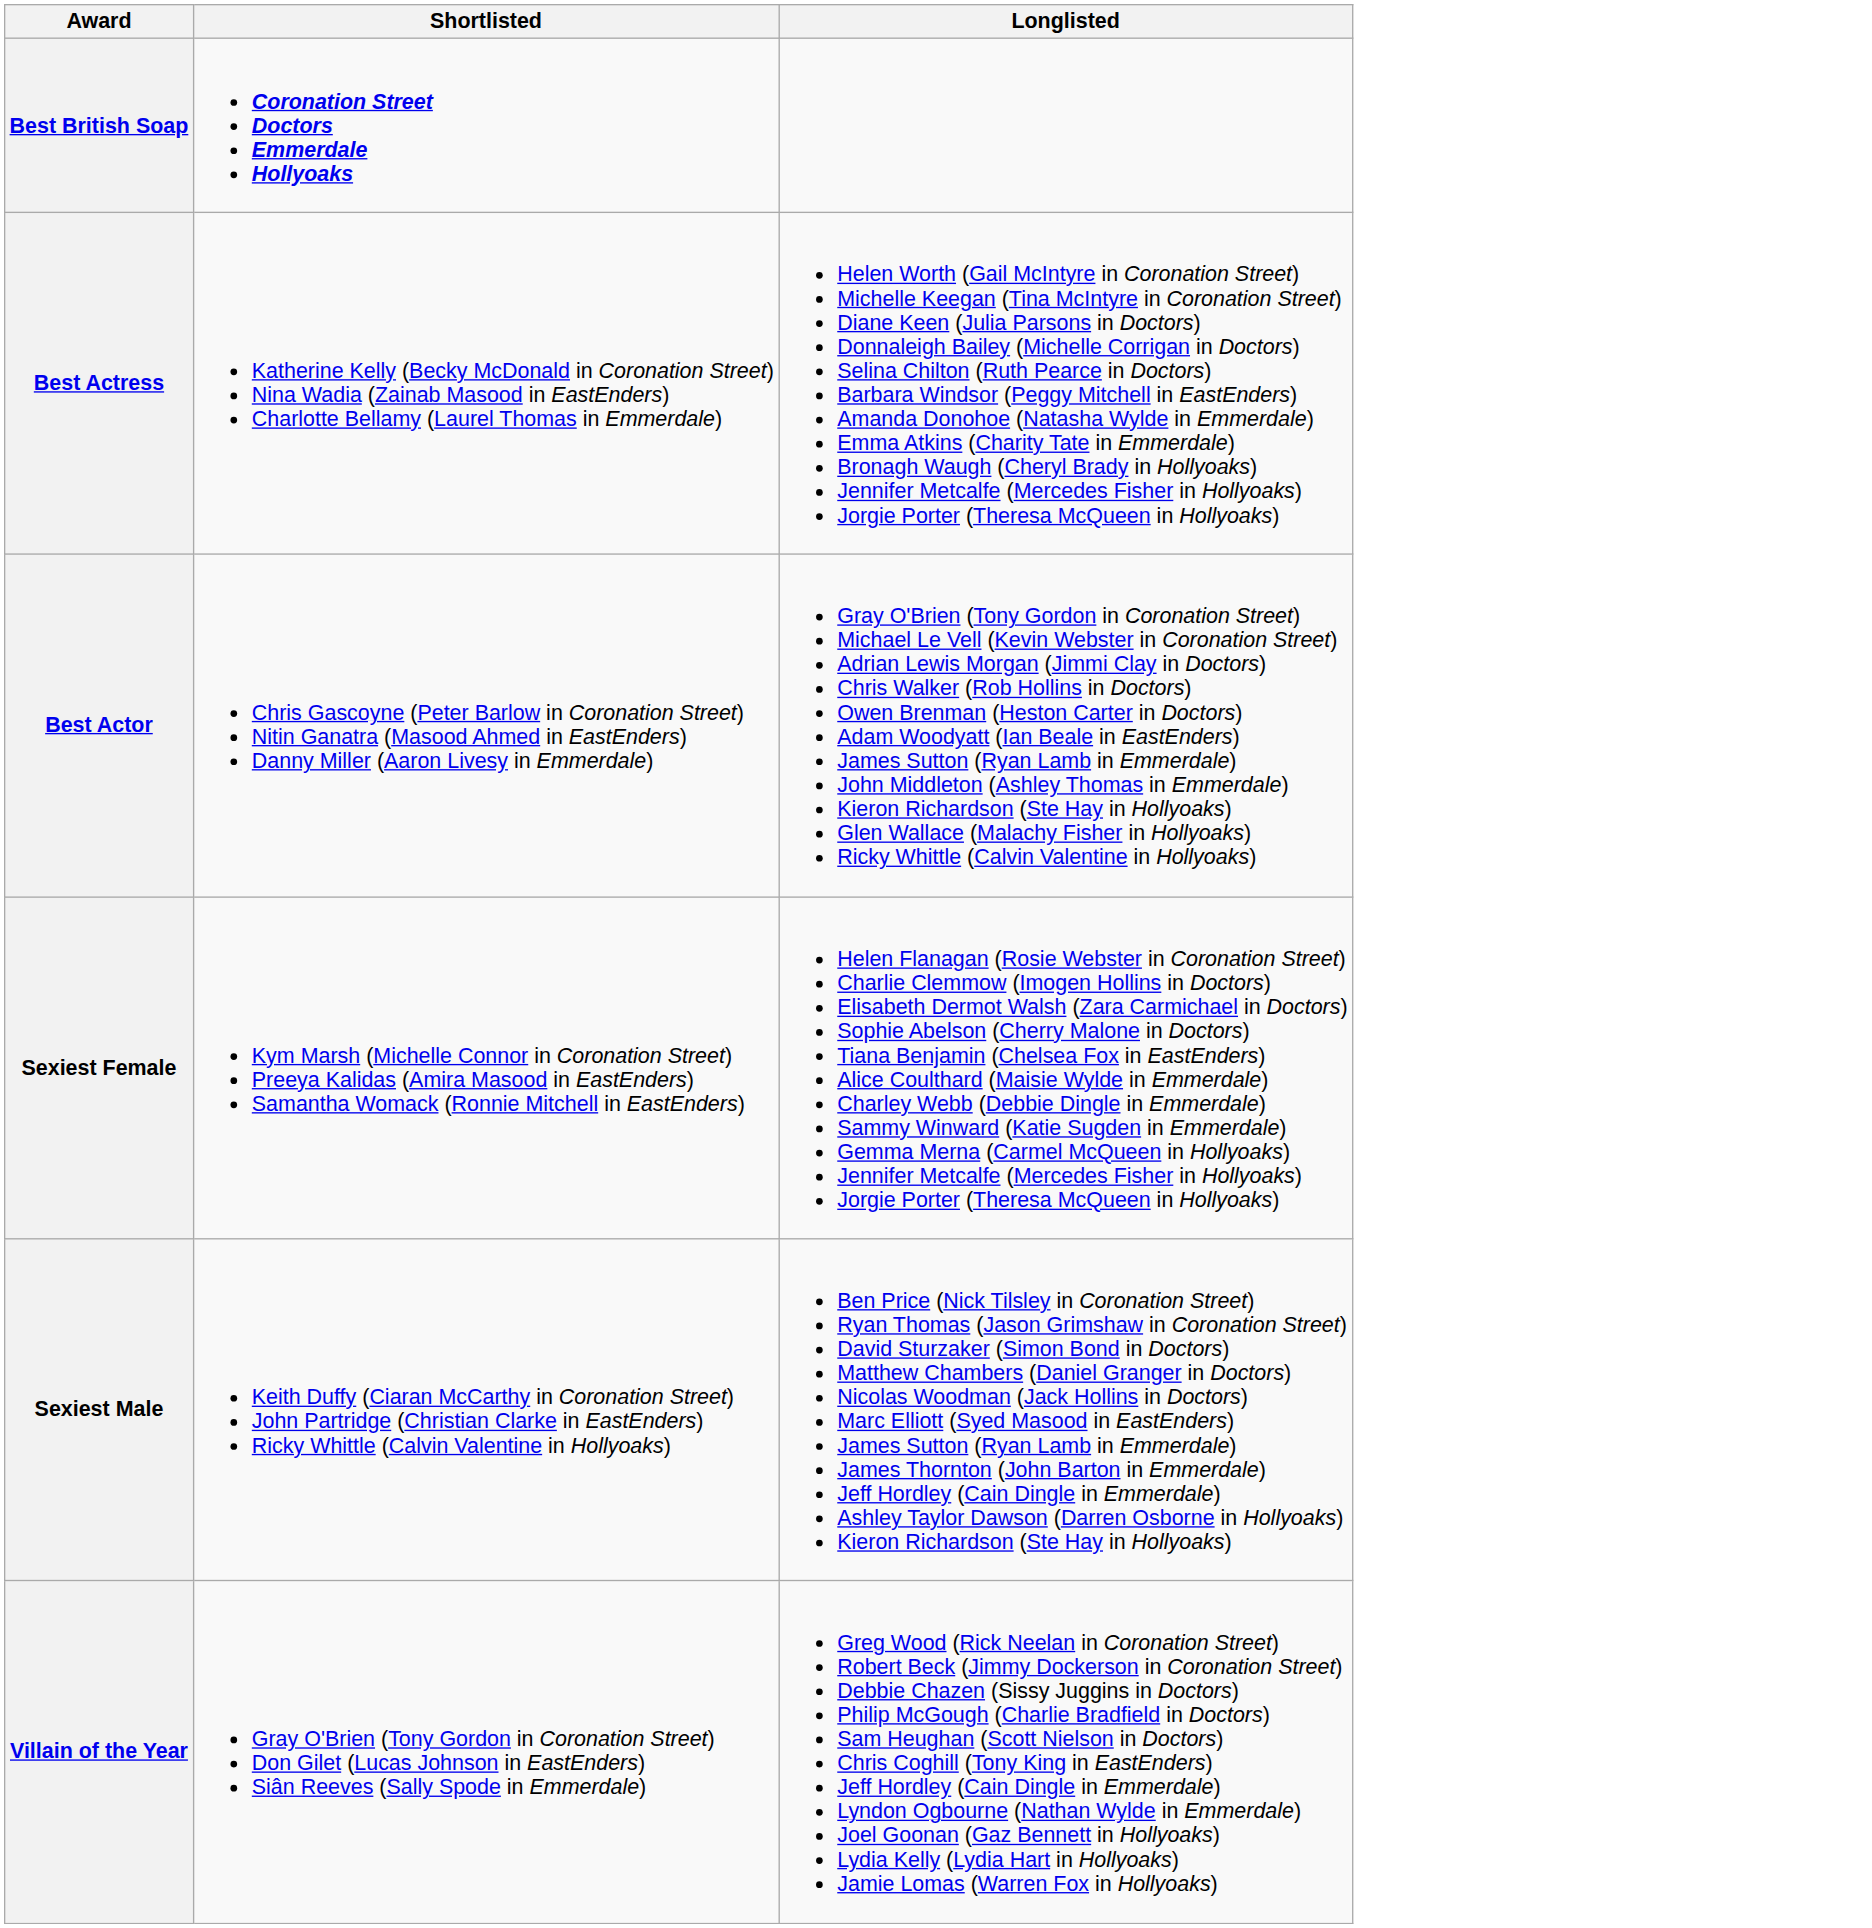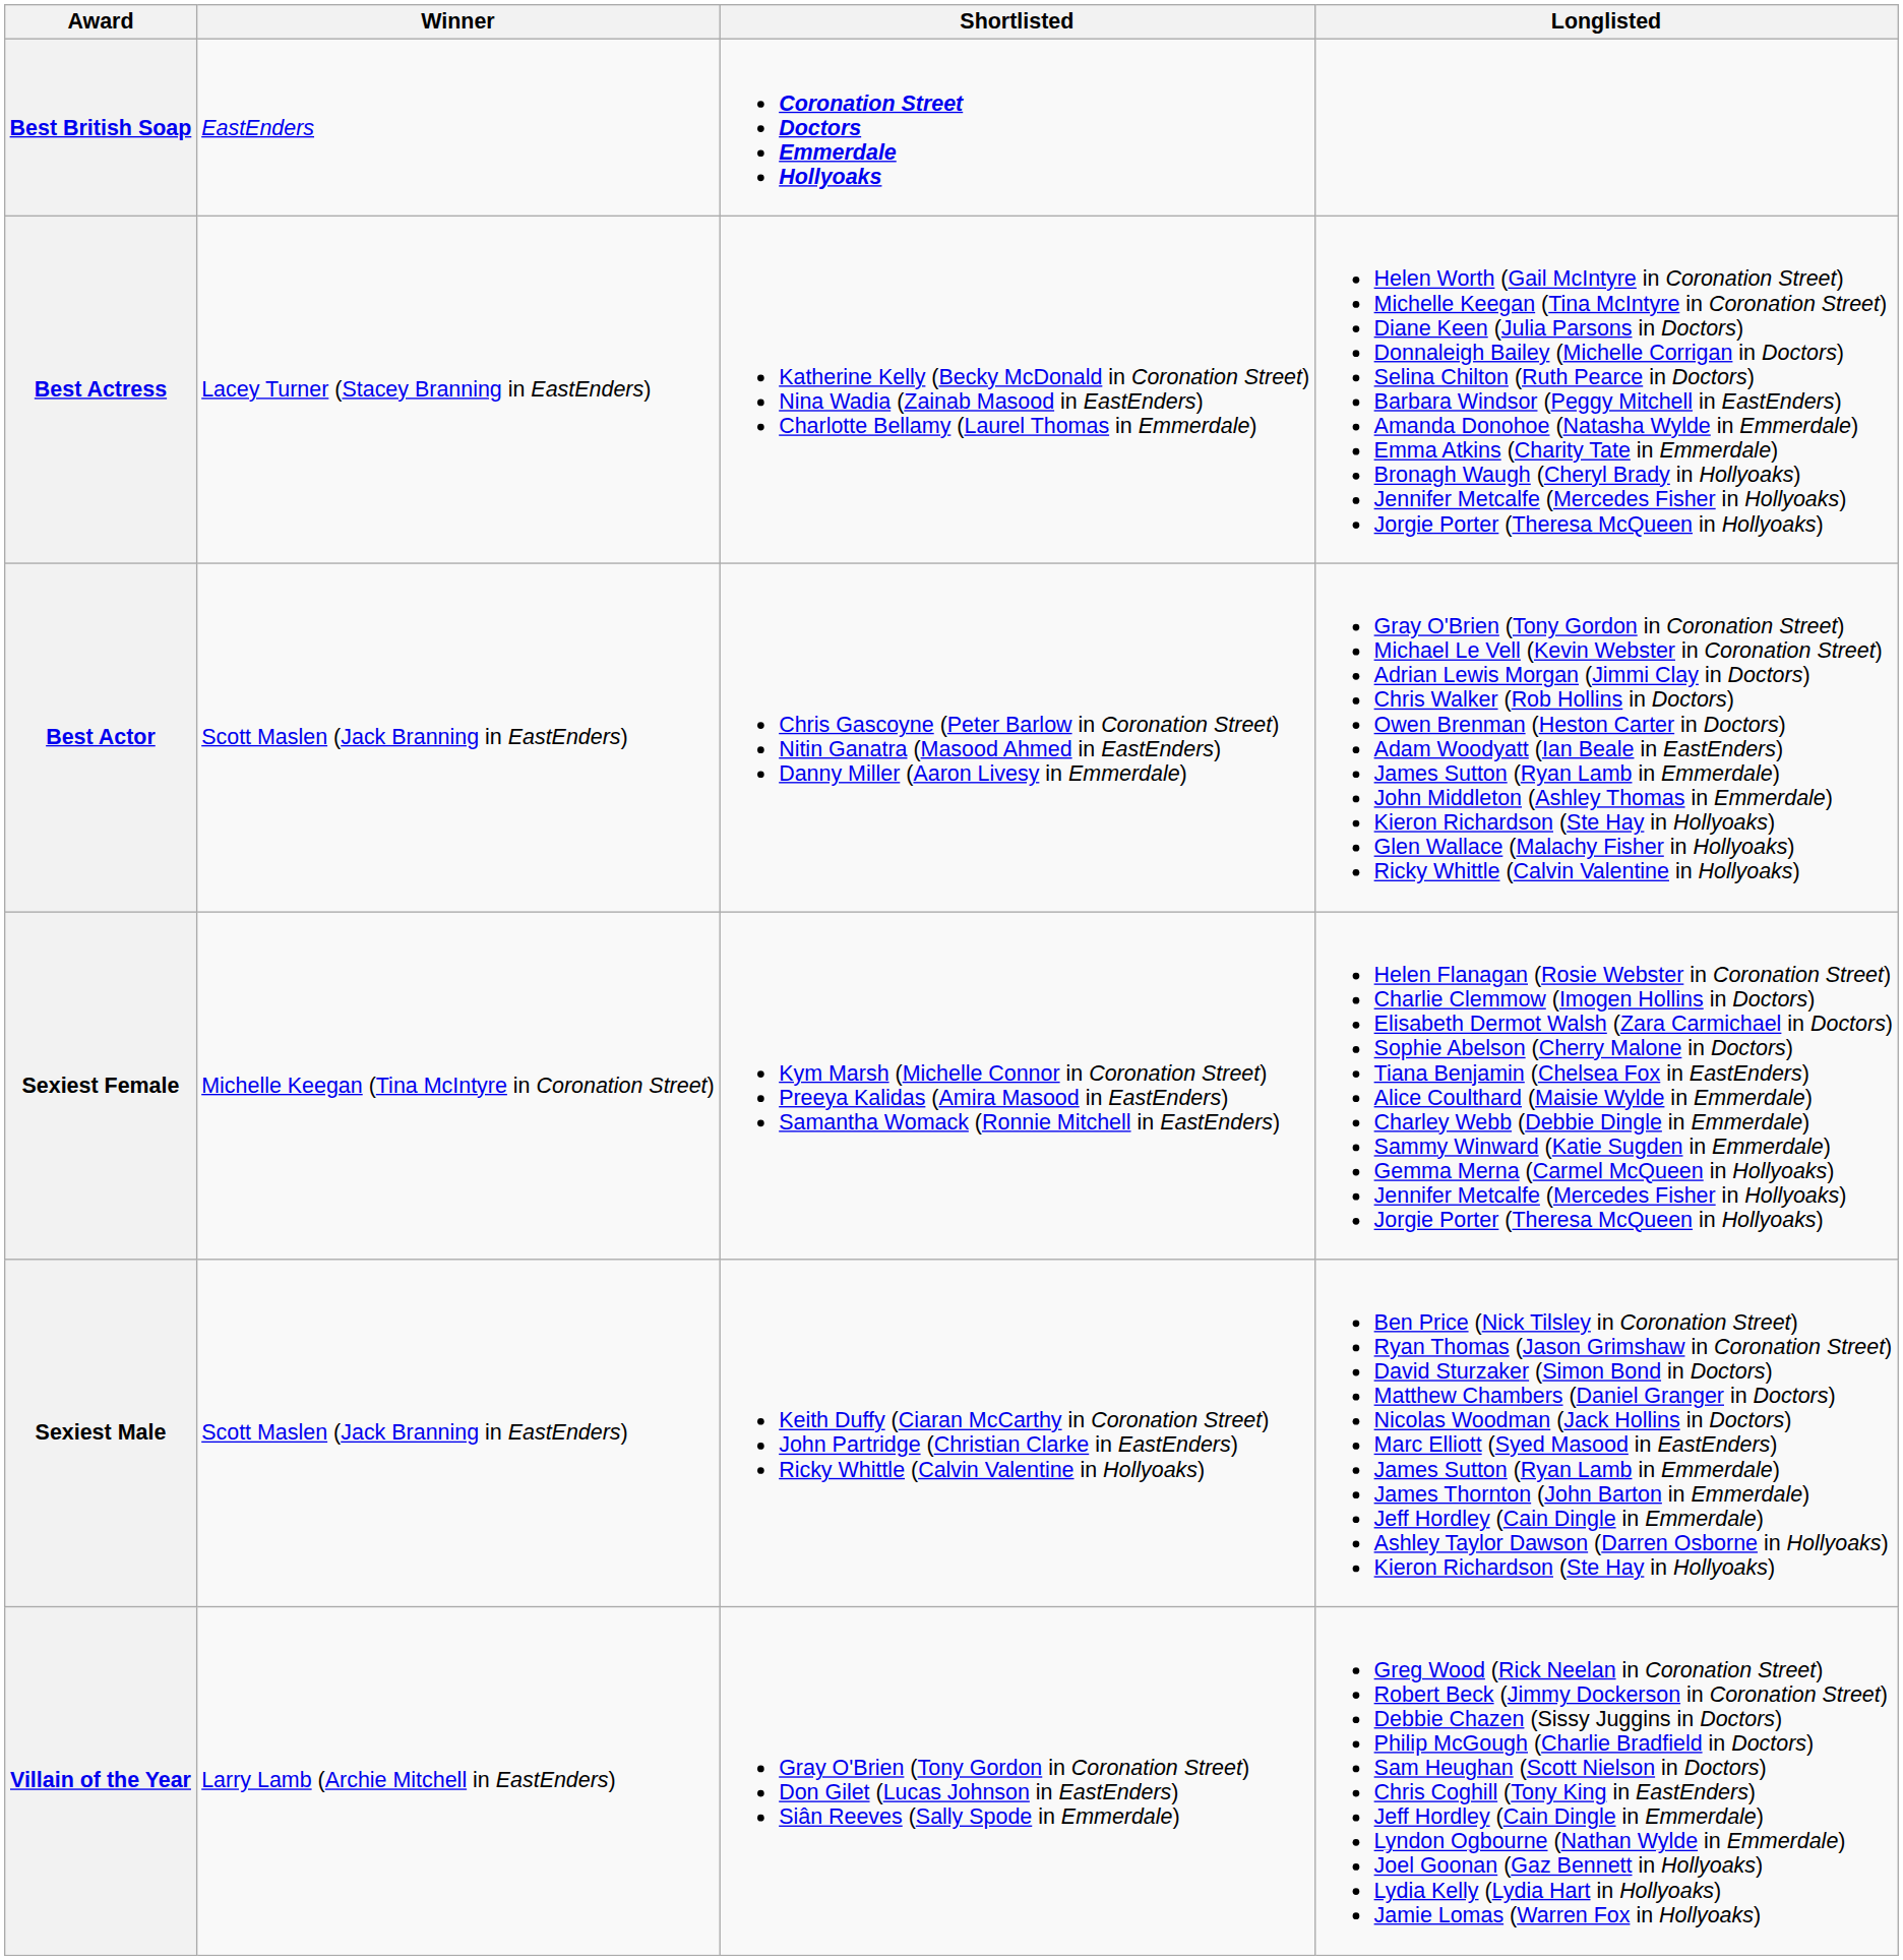+ column: Winner | EastEnders | Lacey Turner (Stacey Branning in EastEnders) | Scott Maslen (Jack Branning in EastEnders) | Michelle Keegan (Tina McIntyre in Coronation Street) | Scott Maslen (Jack Branning in EastEnders) | Larry Lamb (Archie Mitchell in EastEnders)
